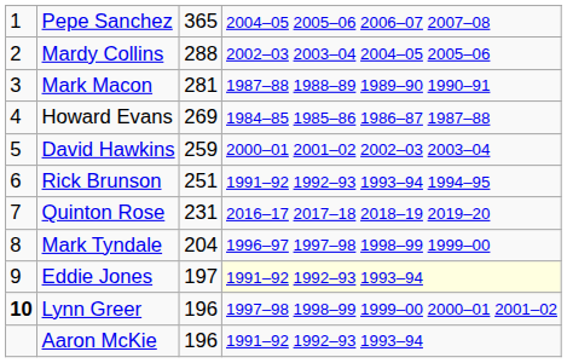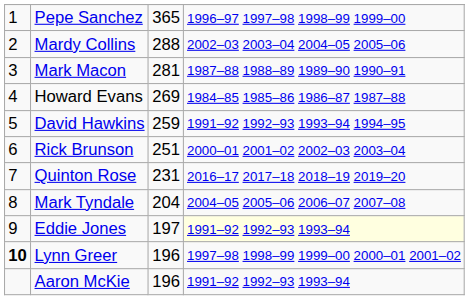Pepe Sanchez | column 4: 2004–05 2005–06 2006–07 2007–08 -> 1996–97 1997–98 1998–99 1999–00
David Hawkins | column 4: 2000–01 2001–02 2002–03 2003–04 -> 1991–92 1992–93 1993–94 1994–95
Rick Brunson | column 4: 1991–92 1992–93 1993–94 1994–95 -> 2000–01 2001–02 2002–03 2003–04
Mark Tyndale | column 4: 1996–97 1997–98 1998–99 1999–00 -> 2004–05 2005–06 2006–07 2007–08
